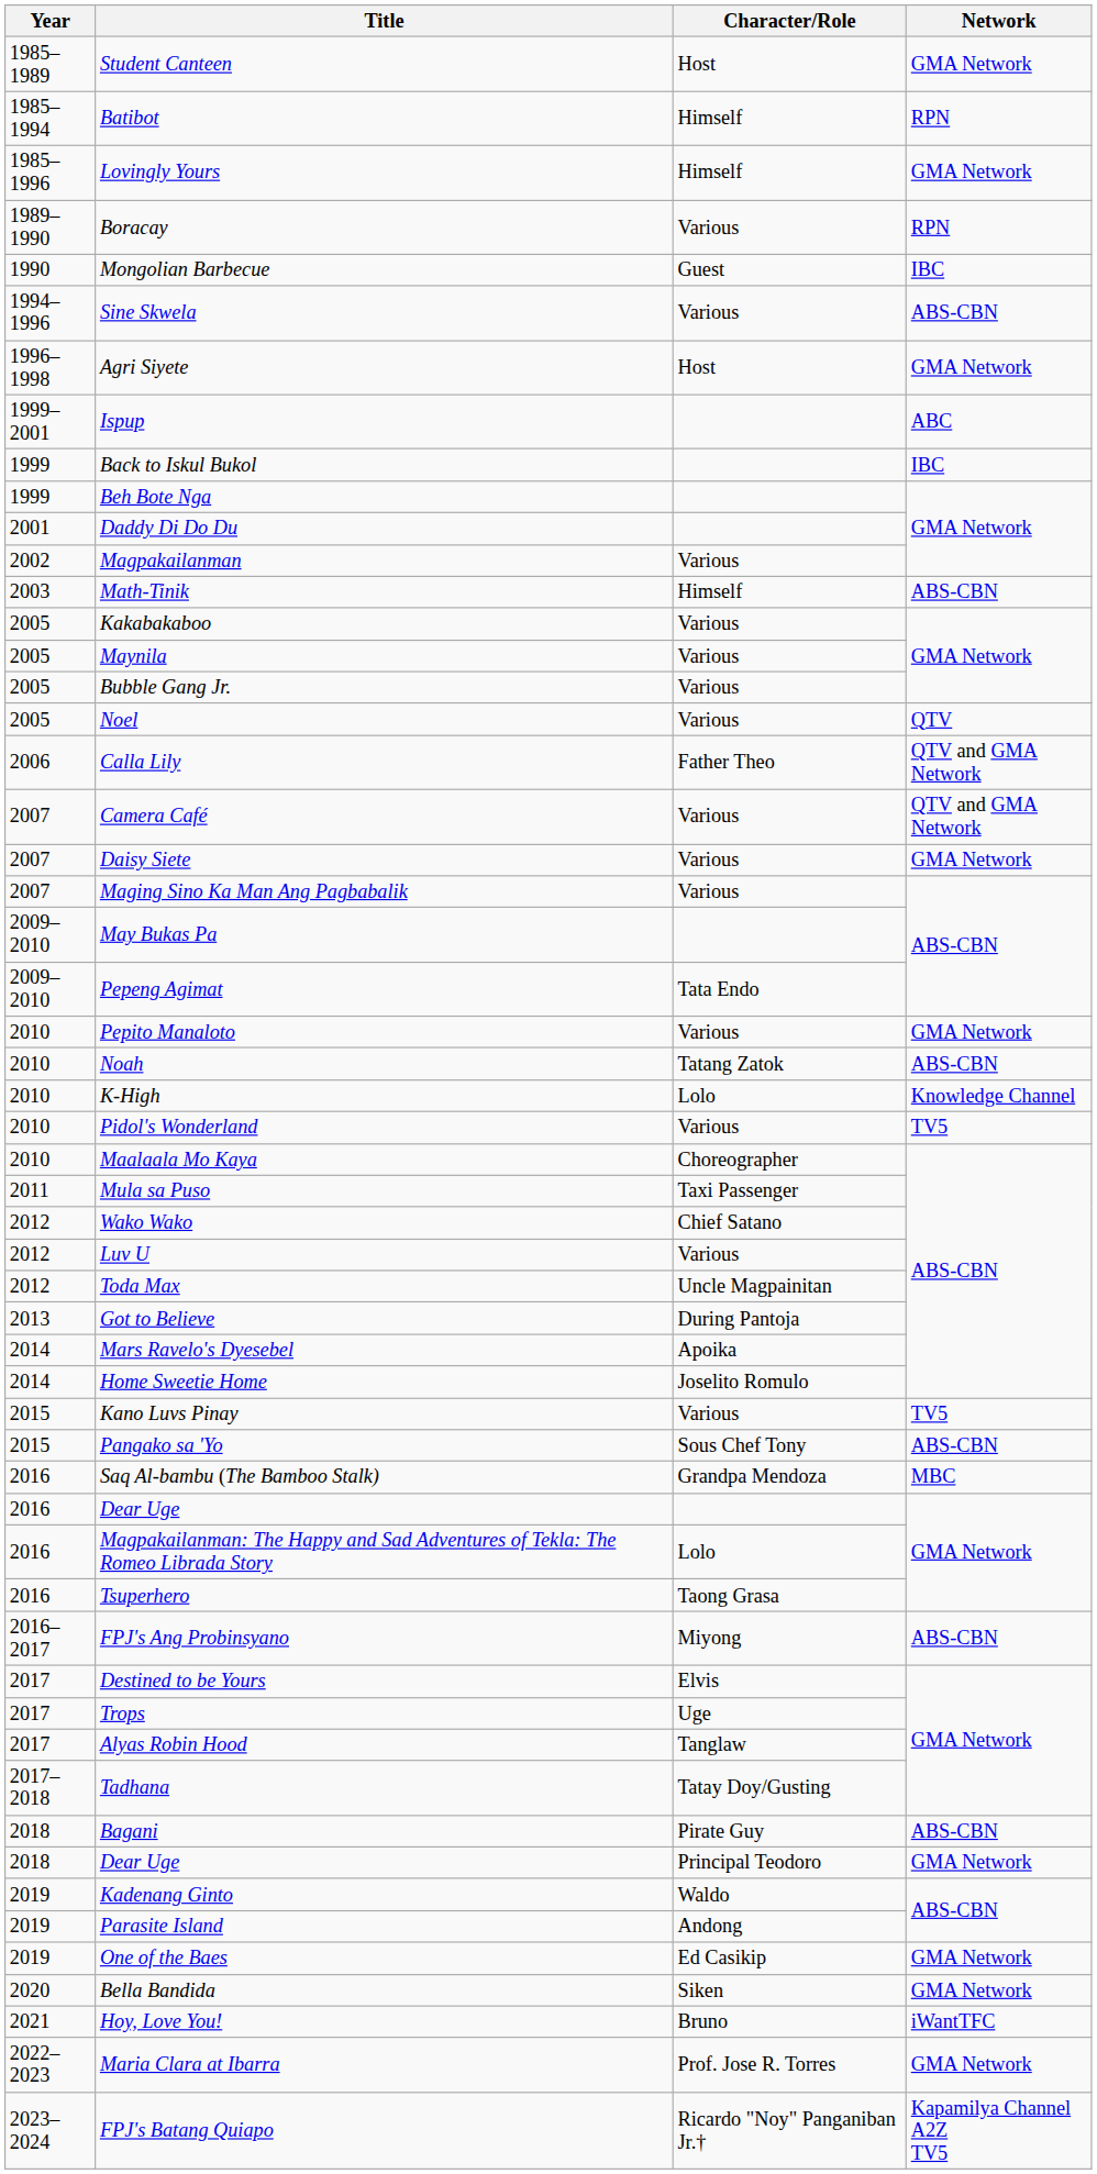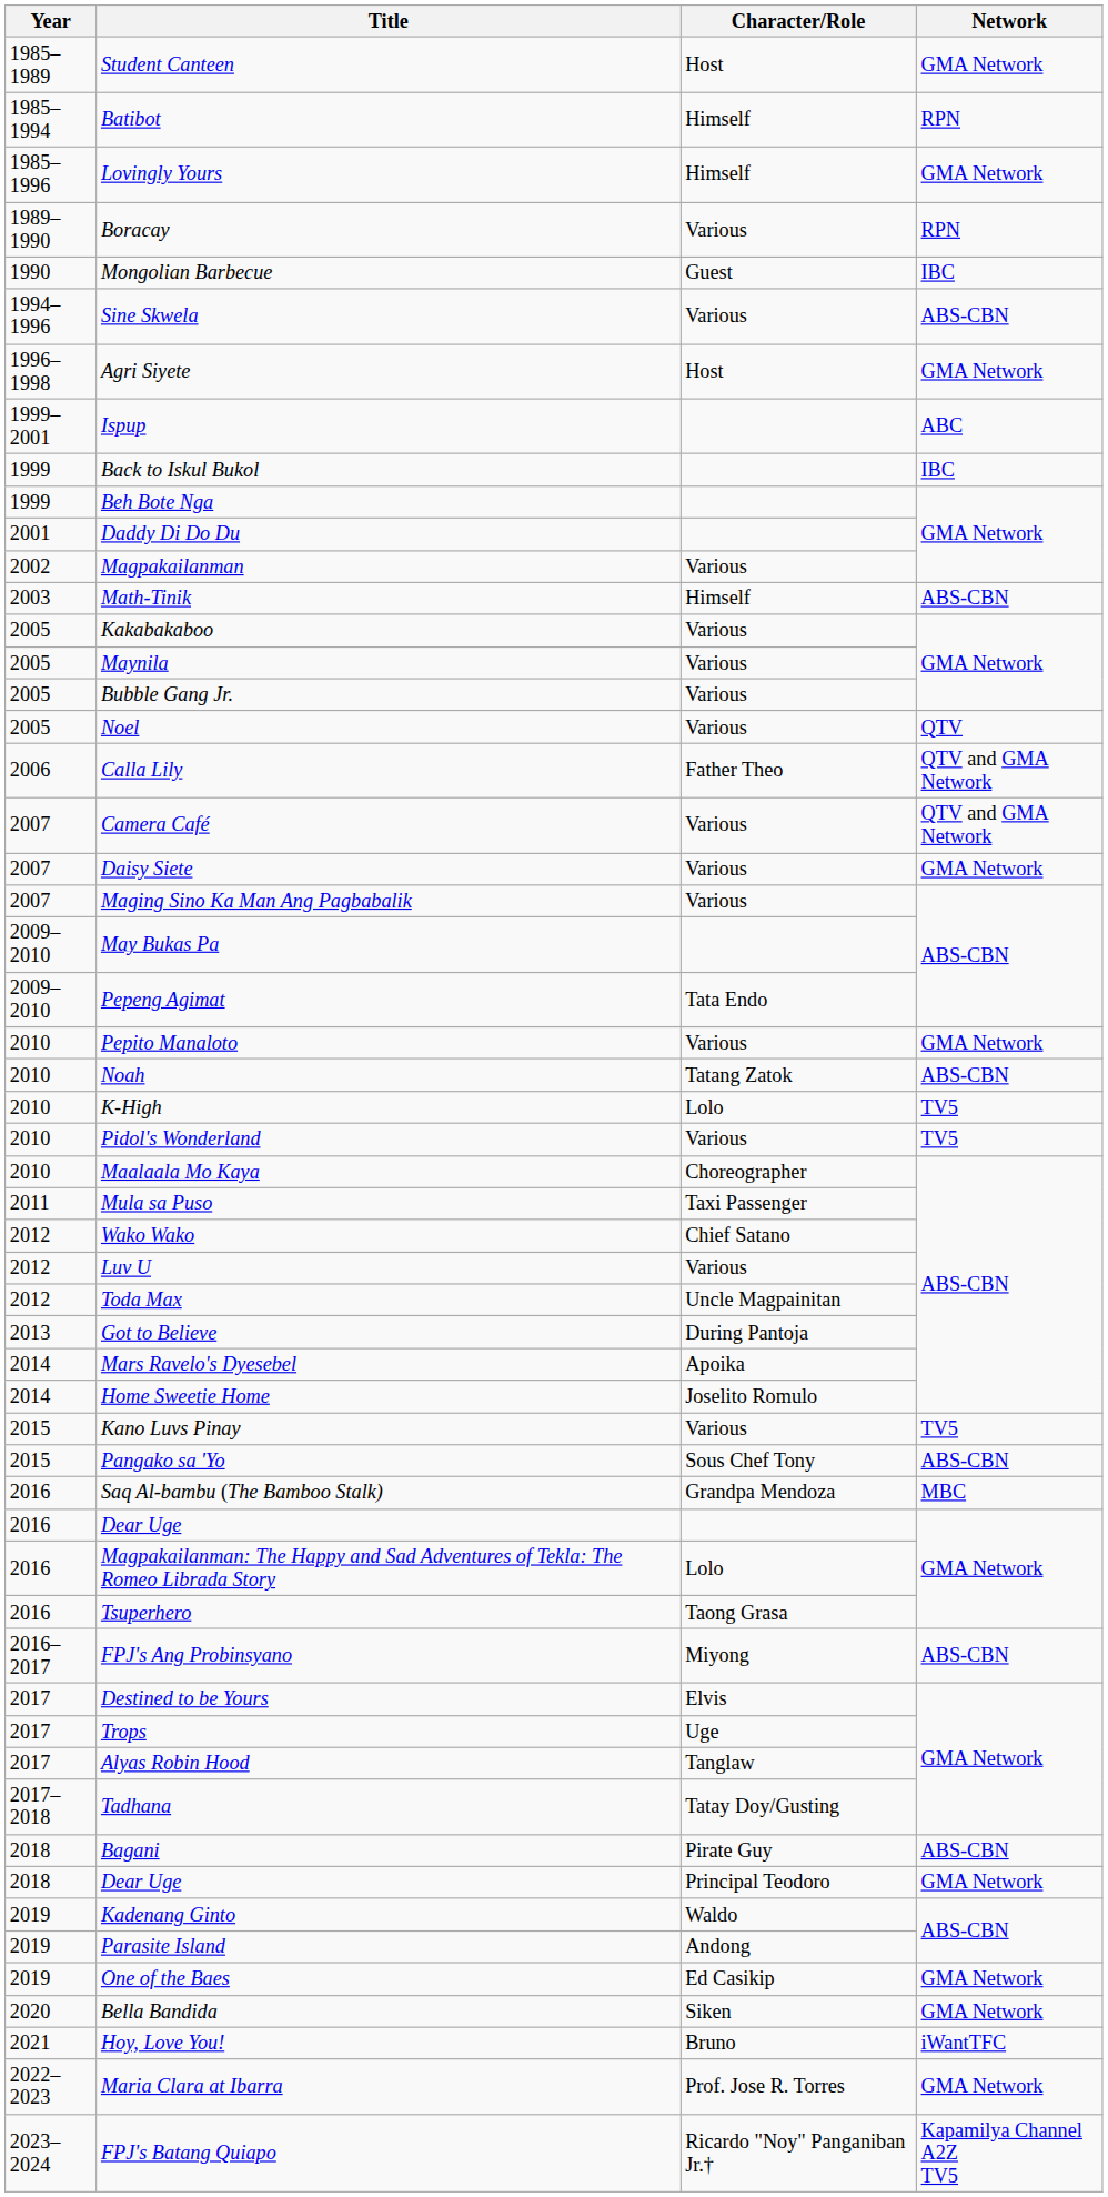K-High | Network: Knowledge Channel -> TV5
